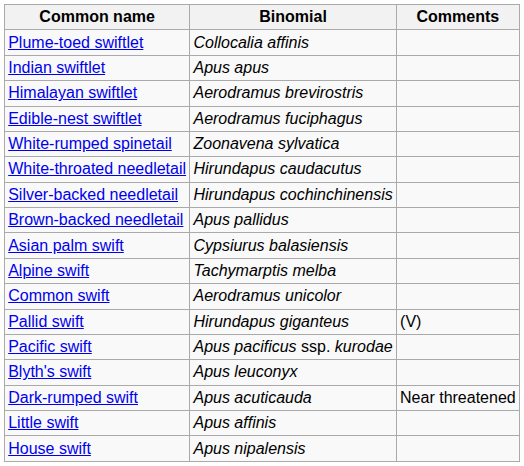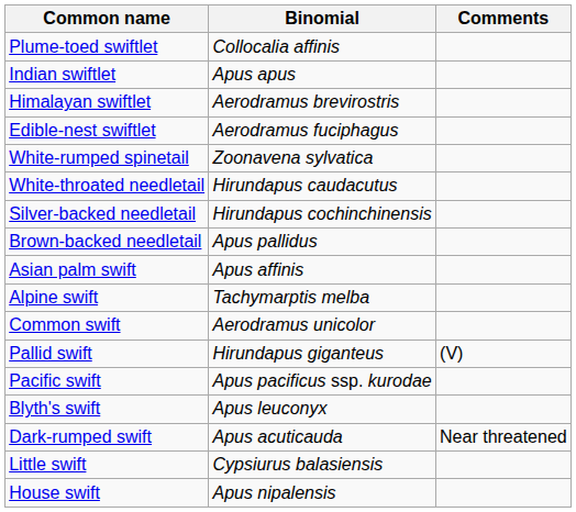Asian palm swift | Binomial: Cypsiurus balasiensis -> Apus affinis
Little swift | Binomial: Apus affinis -> Cypsiurus balasiensis
